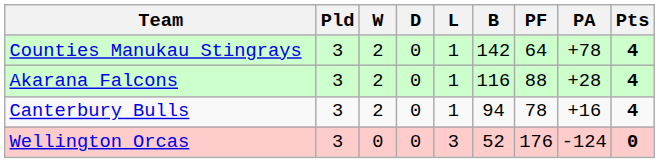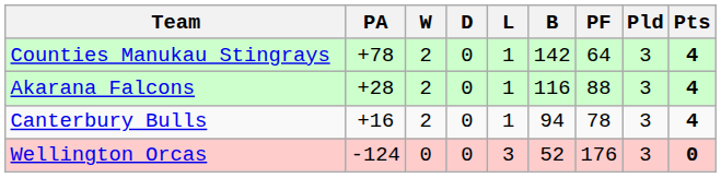columns swapped: Pld <-> PA
